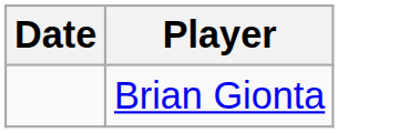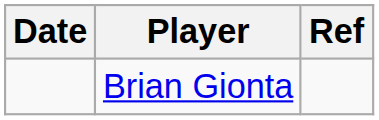+ column: Ref
